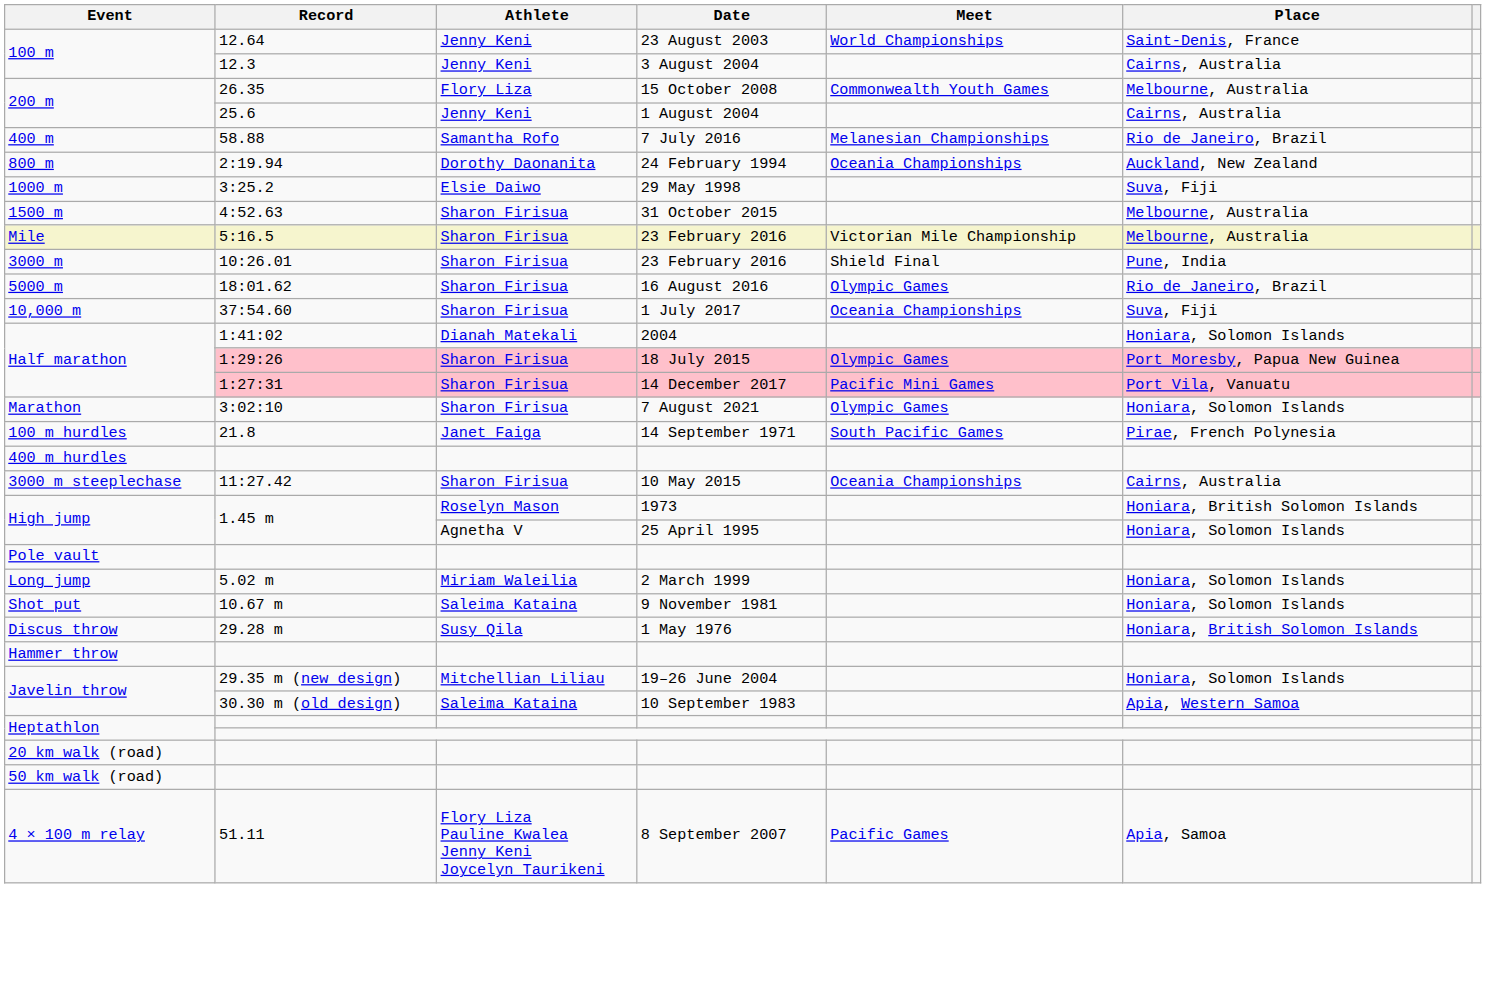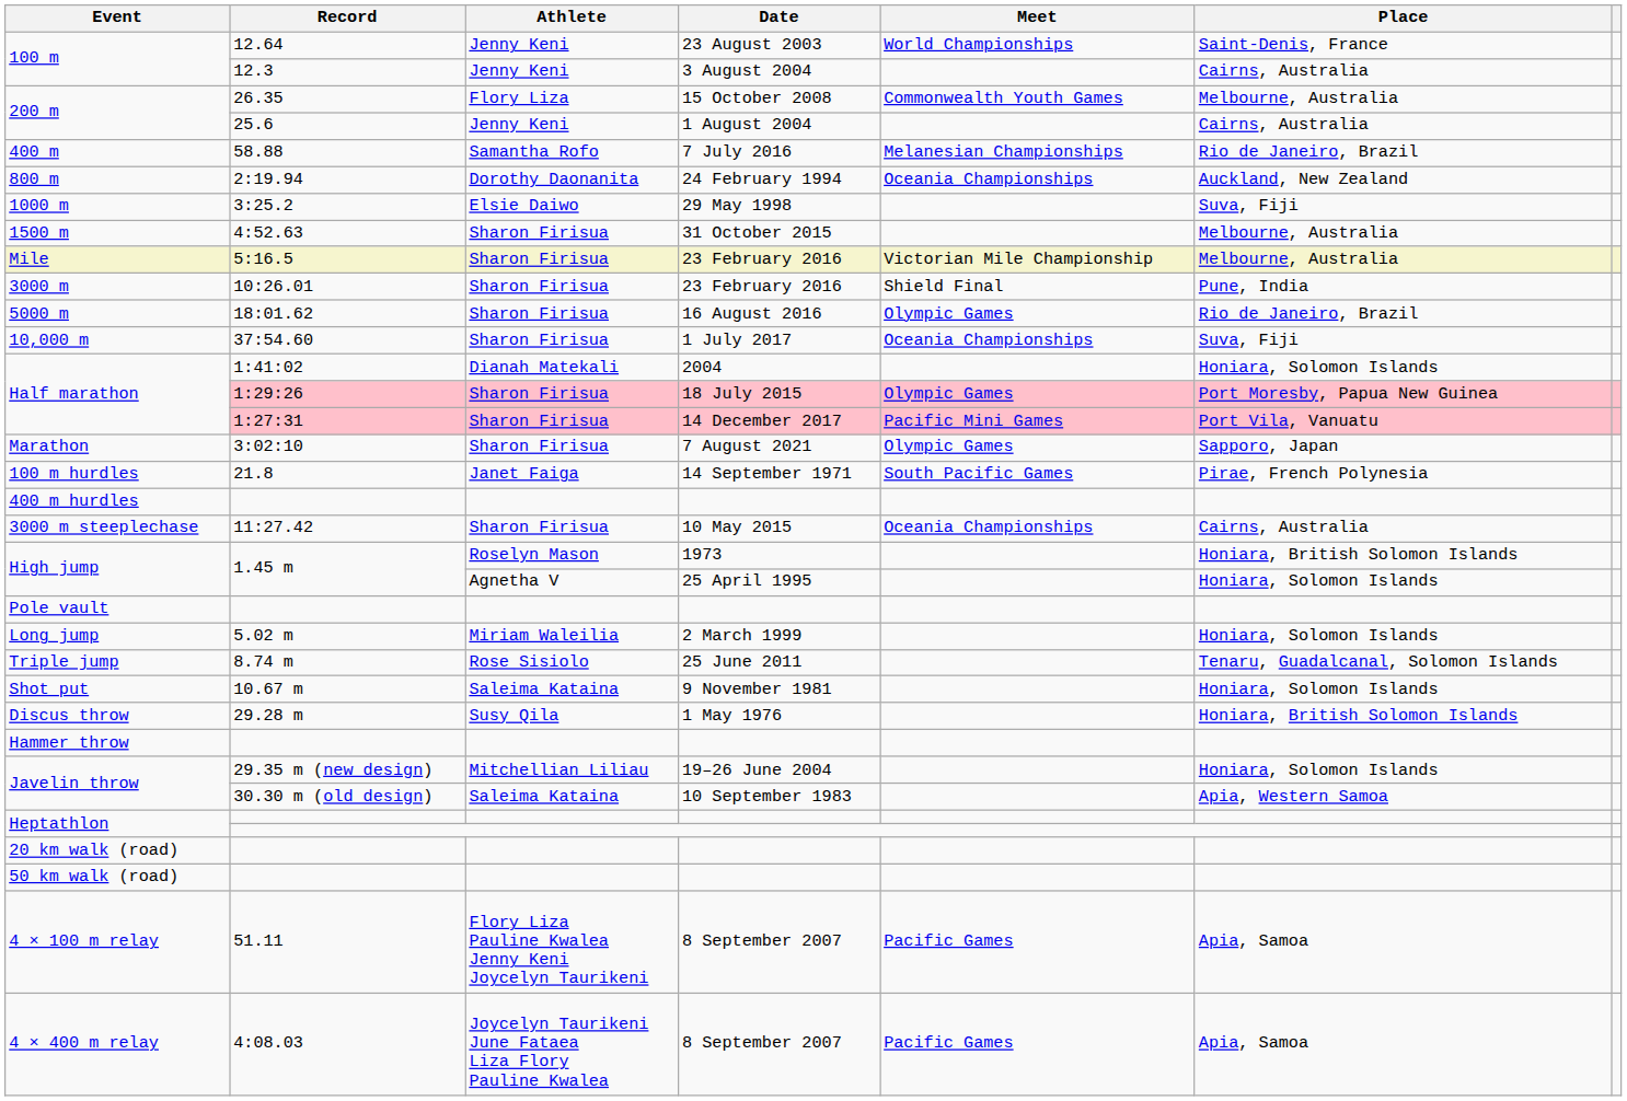Marathon | Place: Honiara, Solomon Islands -> Sapporo, Japan
+ row: Triple jump | 8.74 m | Rose Sisiolo | 25 June 2011 | Tenaru, Guadalcanal, Solomon Islands
+ row: 4 × 400 m relay | 4:08.03 | Joycelyn Taurikeni June Fataea Liza Flory Pauline Kwalea | 8 September 2007 | Pacific Games | Apia, Samoa
